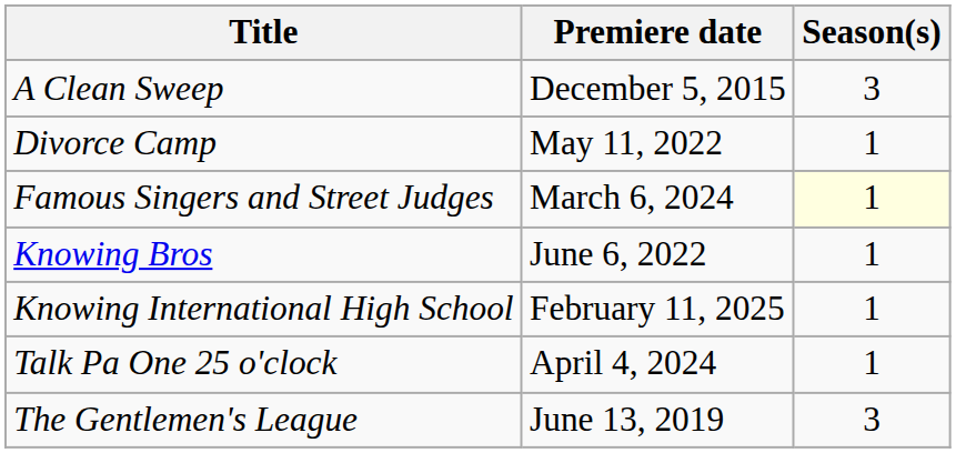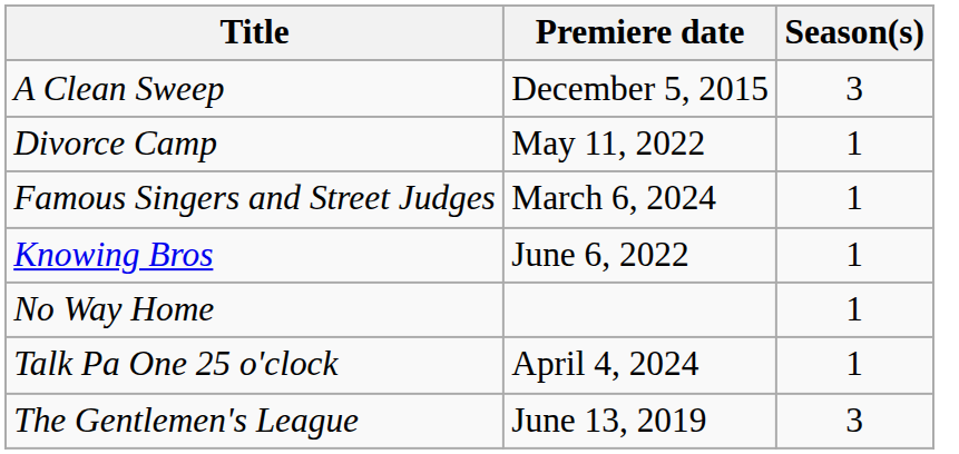Famous Singers and Street Judges | Season(s): lightyellow background -> no background
- row: Knowing International High School | February 11, 2025 | 1
+ row: No Way Home | 1
